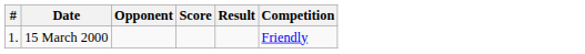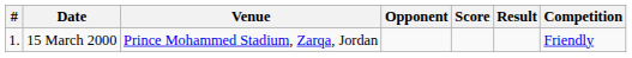+ column: Venue | Prince Mohammed Stadium, Zarqa, Jordan
